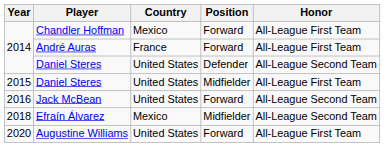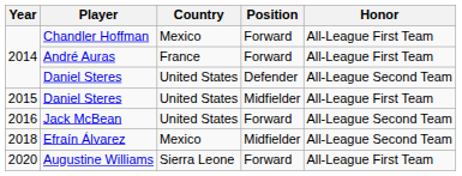Augustine Williams | Country: United States -> Sierra Leone
